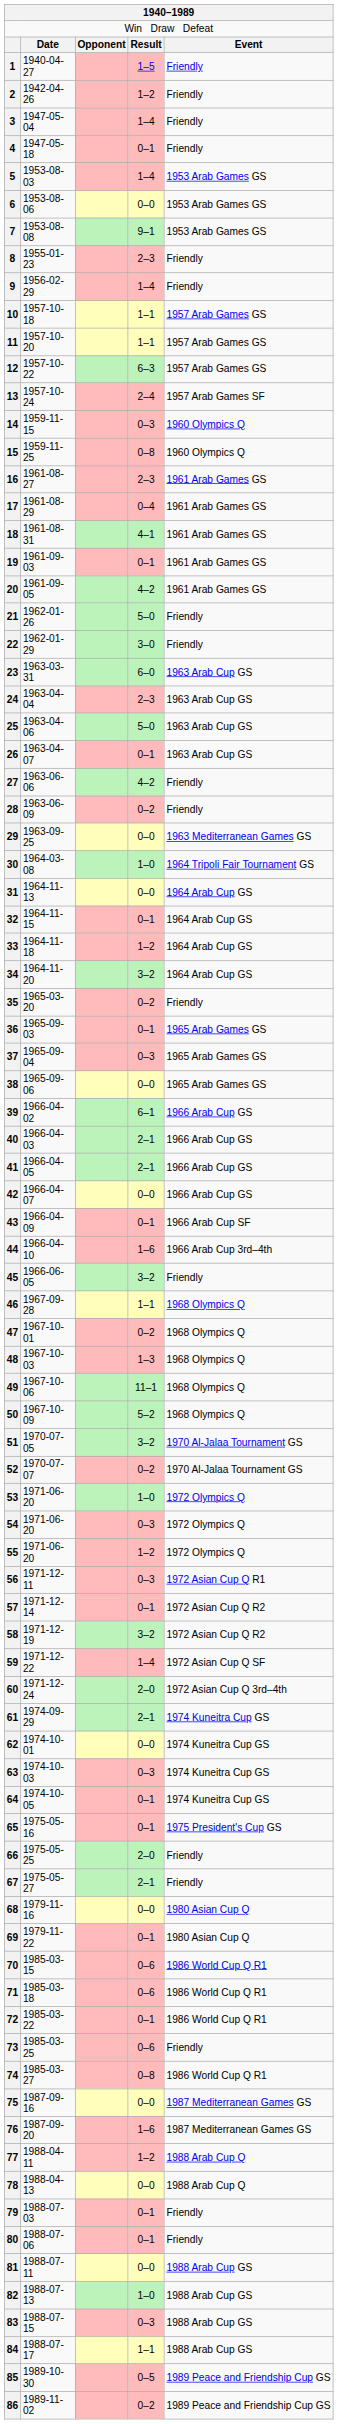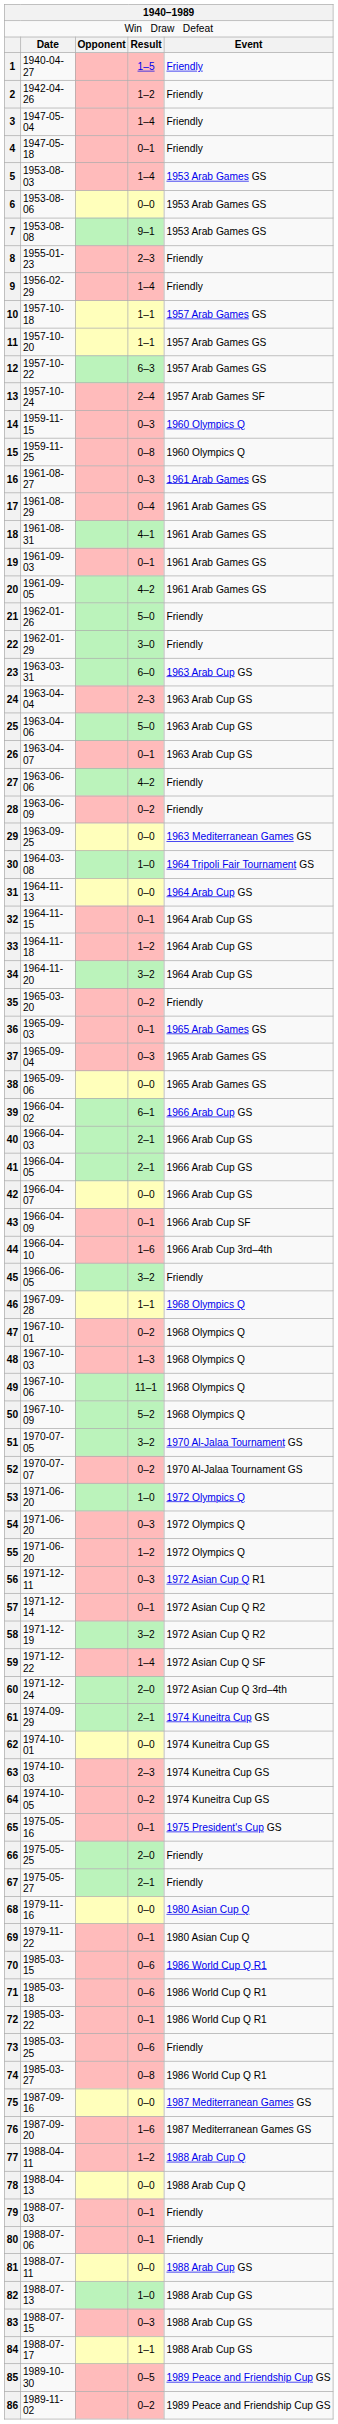16 | column 4: 2–3 -> 0–3
63 | column 4: 0–3 -> 2–3
64 | column 4: 0–1 -> 0–2
